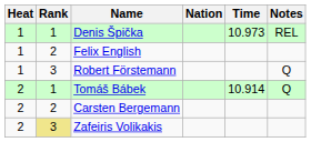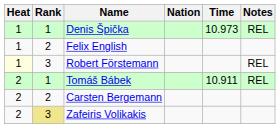Robert Förstemann | Heat: no background -> lightyellow background
Robert Förstemann | Notes: Q -> REL
Tomáš Bábek | Time: 10.914 -> 10.911
Tomáš Bábek | Notes: Q -> REL
